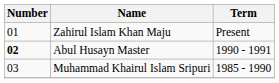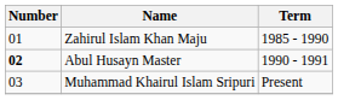Zahirul Islam Khan Maju | Term: Present -> 1985 - 1990
Muhammad Khairul Islam Sripuri | Term: 1985 - 1990 -> Present
